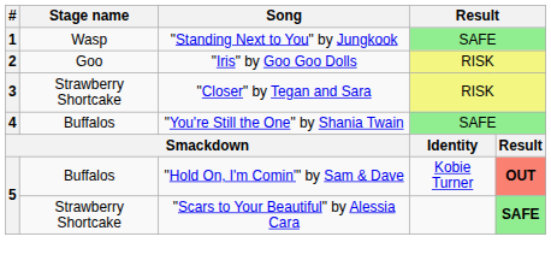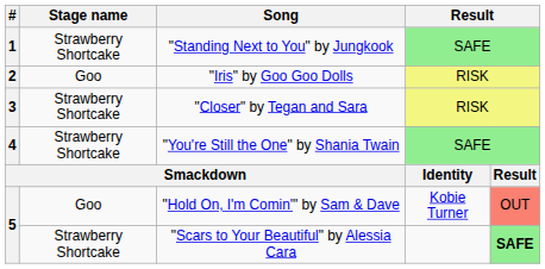"Standing Next to You" by Jungkook | Stage name: Wasp -> Strawberry Shortcake
"You're Still the One" by Shania Twain | Stage name: Buffalos -> Strawberry Shortcake
"Hold On, I'm Comin'" by Sam & Dave | Stage name: Buffalos -> Goo
"Hold On, I'm Comin'" by Sam & Dave | column 5: bold -> normal
